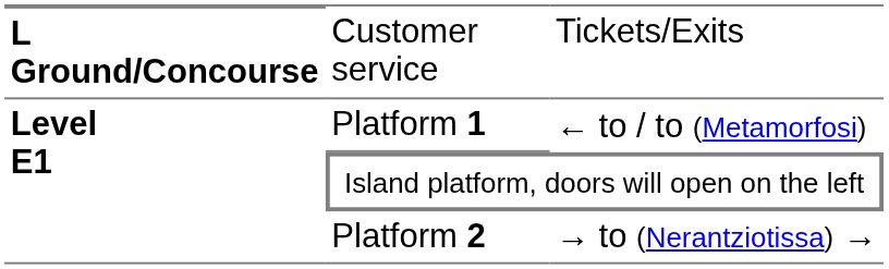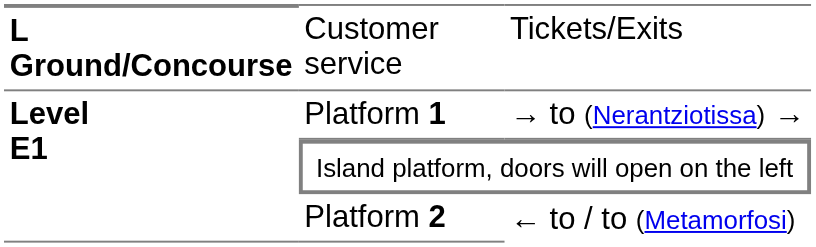Platform 1 | column 3: ← to / to (Metamorfosi) -> → to (Nerantziotissa) →
Platform 2 | column 3: → to (Nerantziotissa) → -> ← to / to (Metamorfosi)
